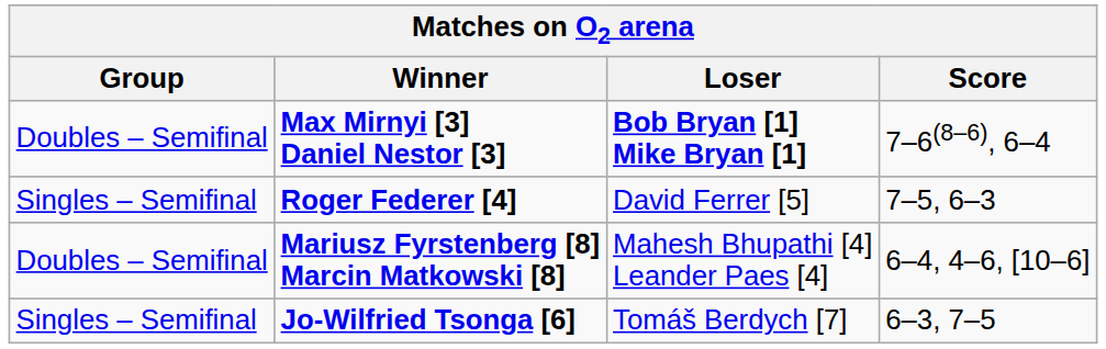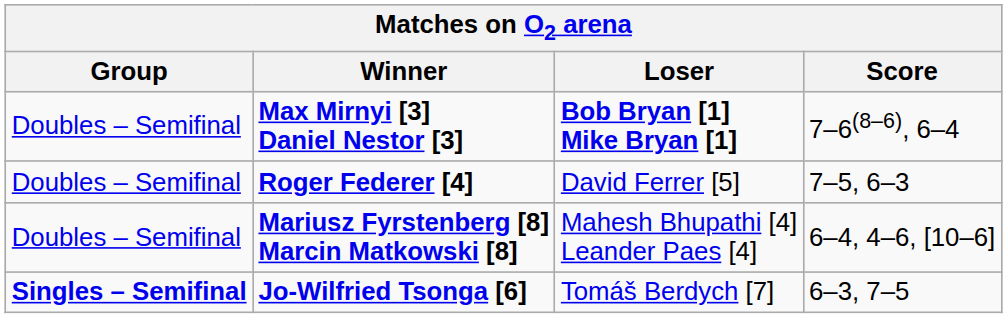Roger Federer [4] | Group: Singles – Semifinal -> Doubles – Semifinal
Jo-Wilfried Tsonga [6] | Group: normal -> bold
